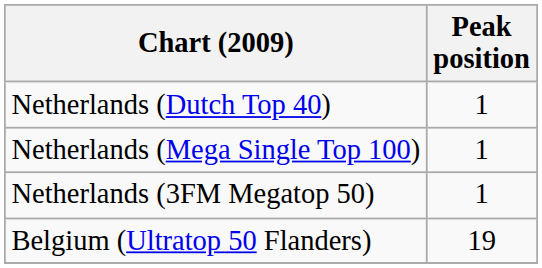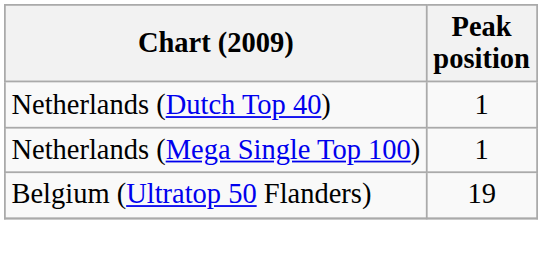- row: Netherlands (3FM Megatop 50) | 1
